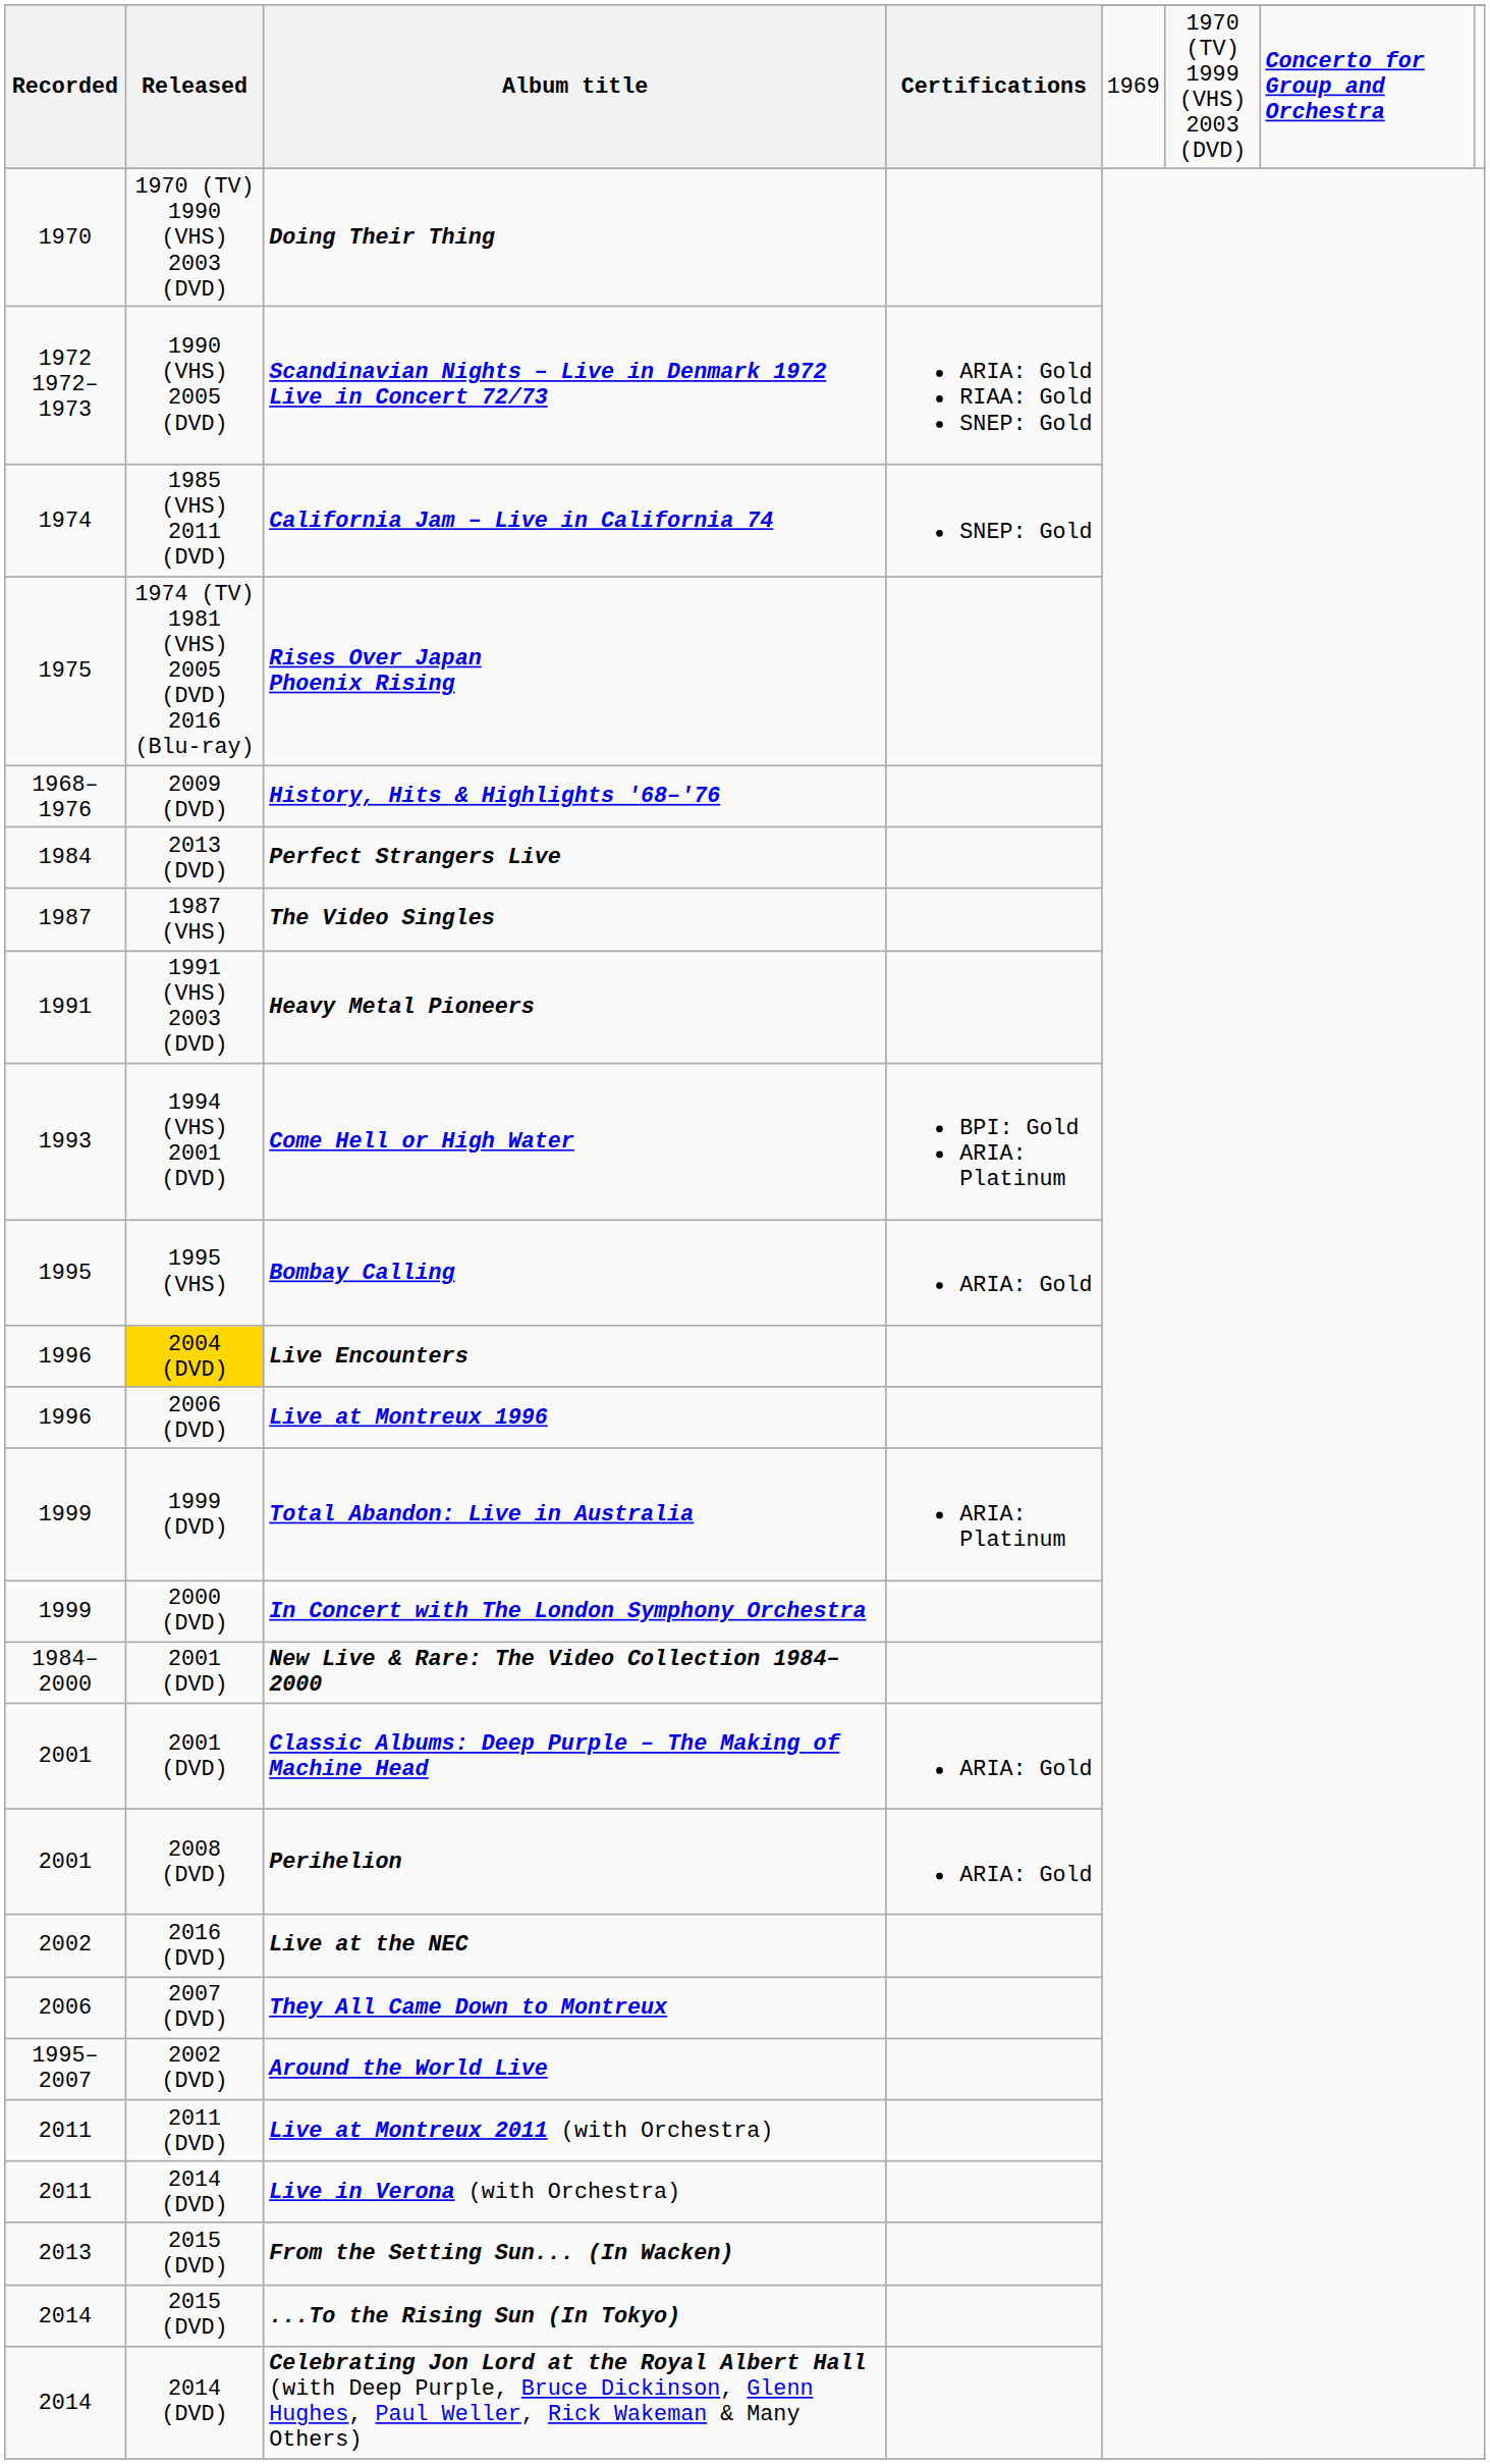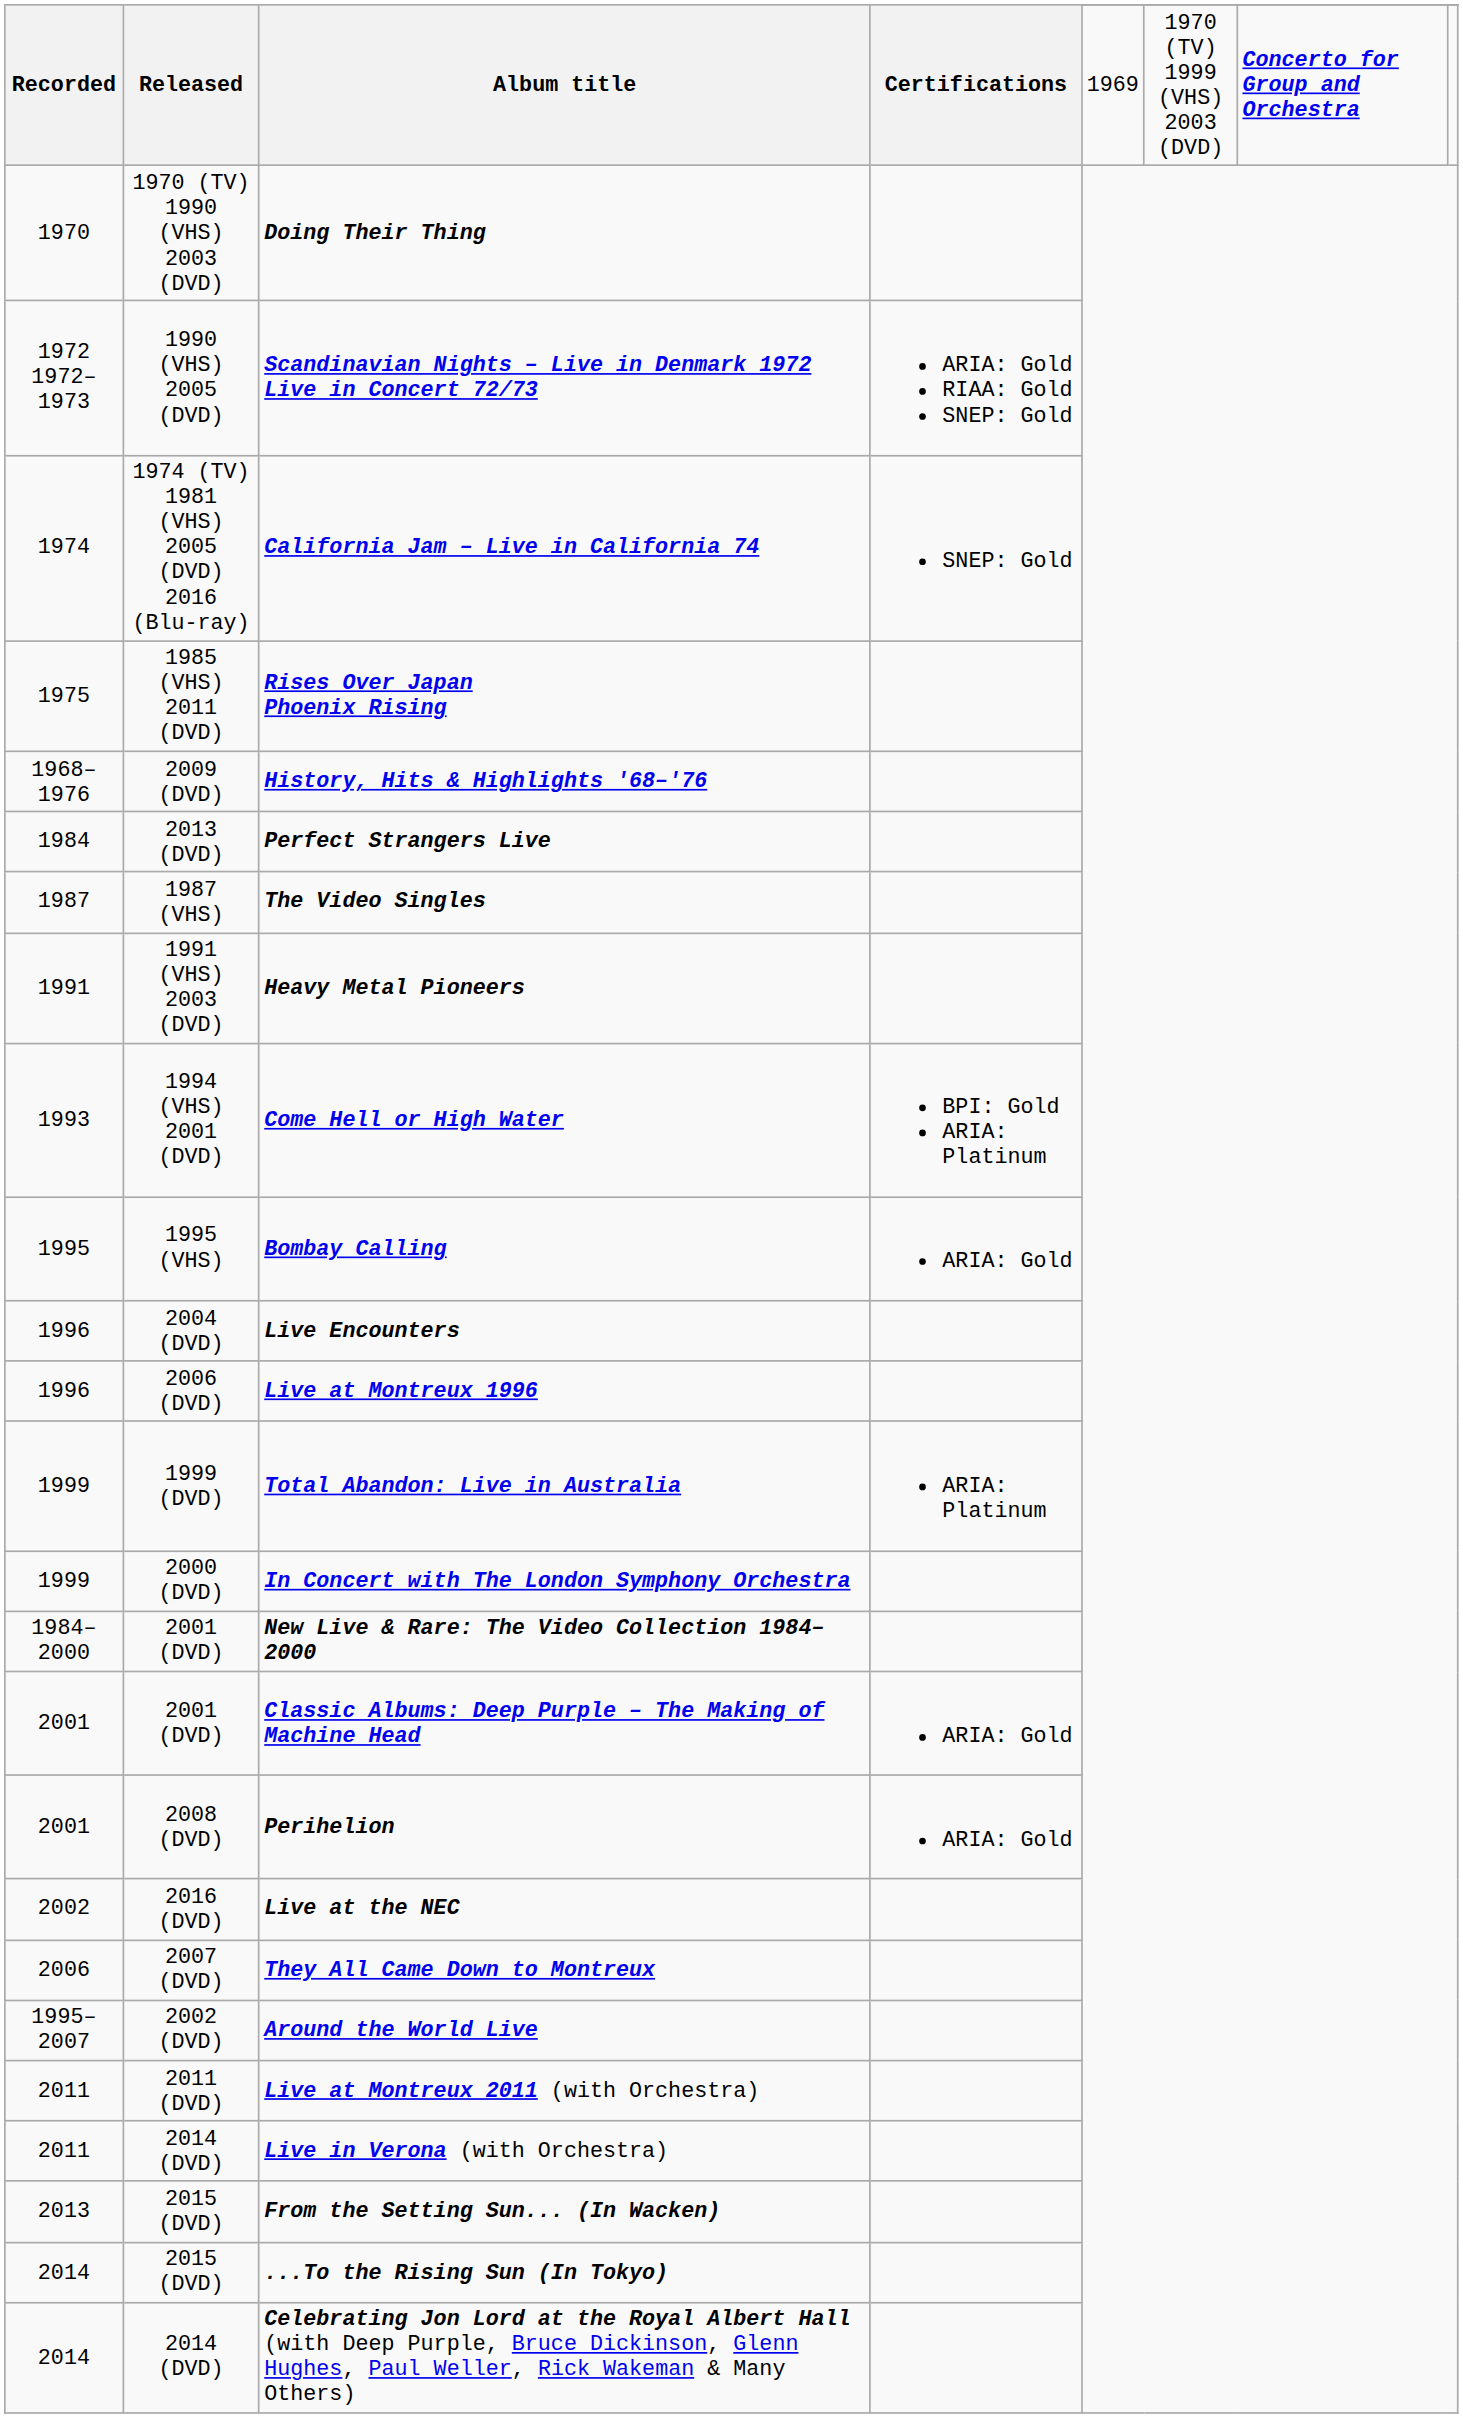California Jam – Live in California 74 | Released: 1985 (VHS) 2011 (DVD) -> 1974 (TV) 1981 (VHS) 2005 (DVD) 2016 (Blu-ray)
Rises Over Japan Phoenix Rising | Released: 1974 (TV) 1981 (VHS) 2005 (DVD) 2016 (Blu-ray) -> 1985 (VHS) 2011 (DVD)
Live Encounters | Released: gold background -> no background
